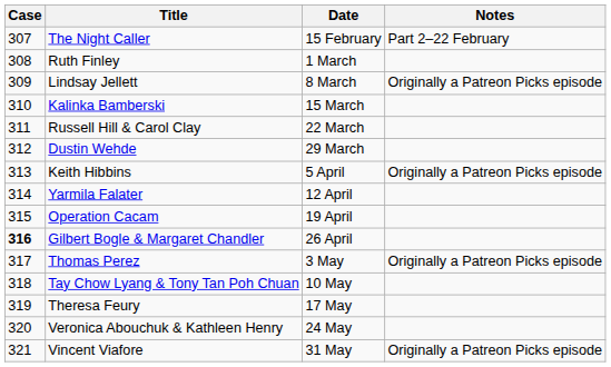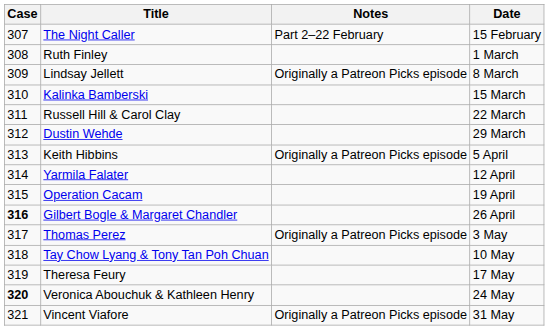columns swapped: Date <-> Notes
Veronica Abouchuk & Kathleen Henry | Case: normal -> bold
